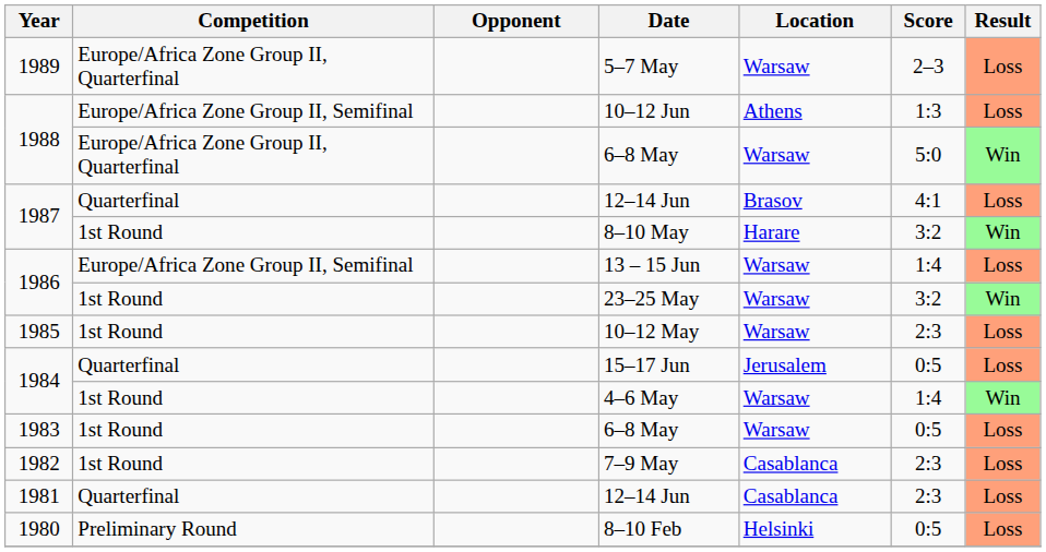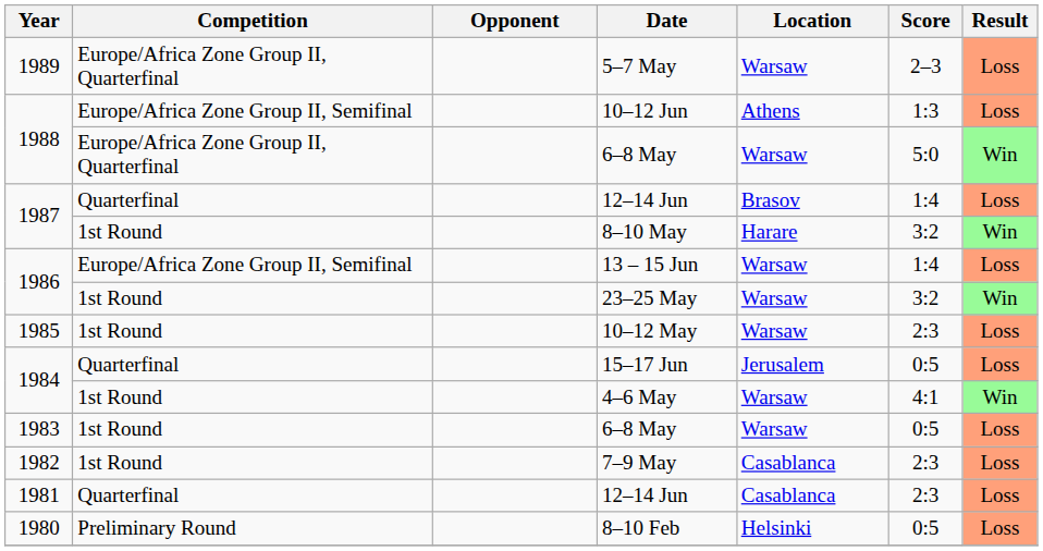1987 / 12–14 Jun | Score: 4:1 -> 1:4
4–6 May | Score: 1:4 -> 4:1
